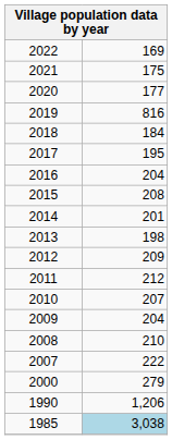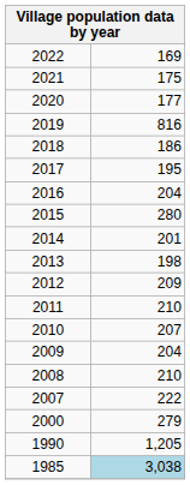2018 | column 2: 184 -> 186
2015 | column 2: 208 -> 280
2011 | column 2: 212 -> 210
1990 | column 2: 1,206 -> 1,205
